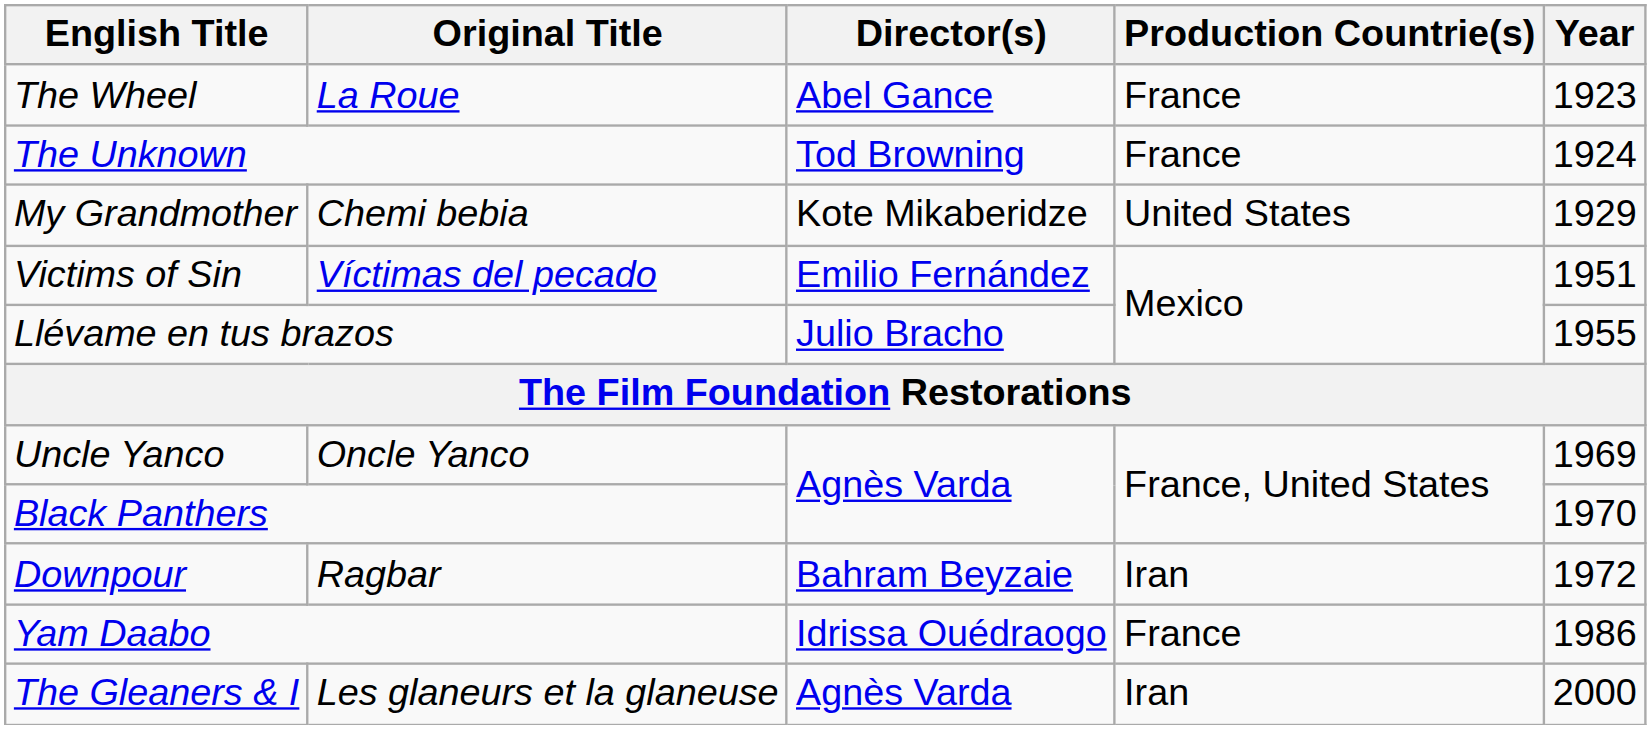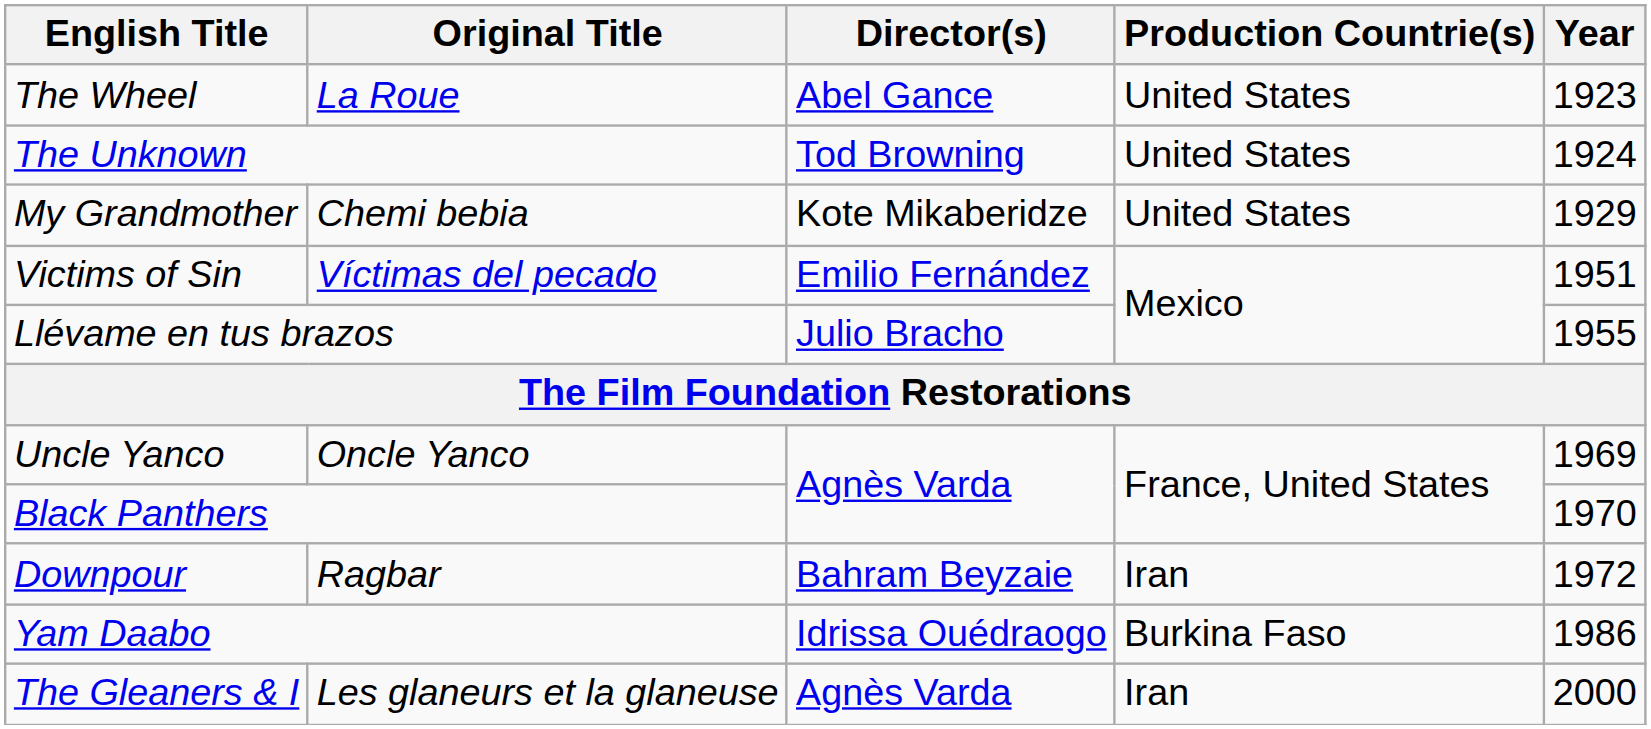The Wheel | Production Countrie(s): France -> United States
The Unknown | Production Countrie(s): France -> United States
Yam Daabo | Production Countrie(s): France -> Burkina Faso
